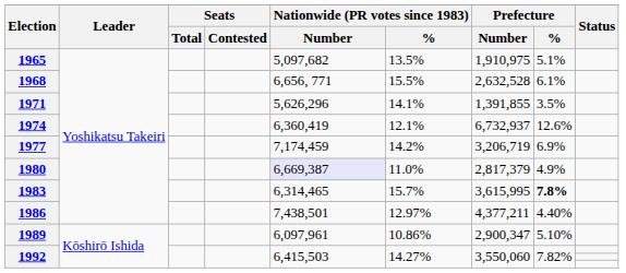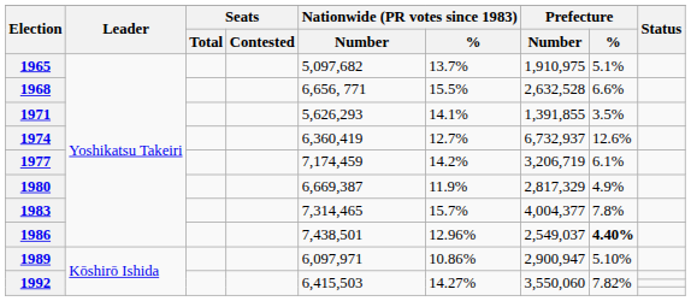1965 | Nationwide (PR votes since 1983) / %: 13.5% -> 13.7%
1968 | Prefecture / %: 6.1% -> 6.6%
1971 | Nationwide (PR votes since 1983) / Number: 5,626,296 -> 5,626,293
1974 | Nationwide (PR votes since 1983) / %: 12.1% -> 12.7%
1977 | Prefecture / %: 6.9% -> 6.1%
1980 | Nationwide (PR votes since 1983) / Number: lavender background -> no background
1980 | Nationwide (PR votes since 1983) / %: 11.0% -> 11.9%
1980 | Prefecture / Number: 2,817,379 -> 2,817,329
1983 | Nationwide (PR votes since 1983) / Number: 6,314,465 -> 7,314,465
1983 | Prefecture / Number: 3,615,995 -> 4,004,377
1983 | Prefecture / %: bold -> normal
1986 | Nationwide (PR votes since 1983) / %: 12.97% -> 12.96%
1986 | Prefecture / Number: 4,377,211 -> 2,549,037
1986 | Prefecture / %: normal -> bold
1989 | Nationwide (PR votes since 1983) / Number: 6,097,961 -> 6,097,971
1989 | Prefecture / Number: 2,900,347 -> 2,900,947
